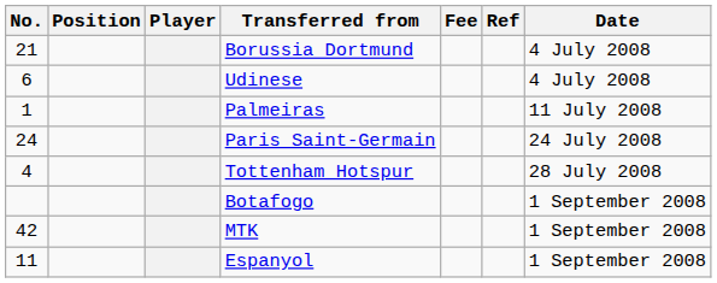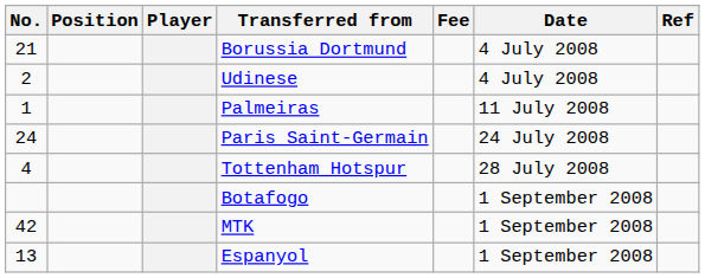columns swapped: Date <-> Ref
Udinese | No.: 6 -> 2
Espanyol | No.: 11 -> 13
